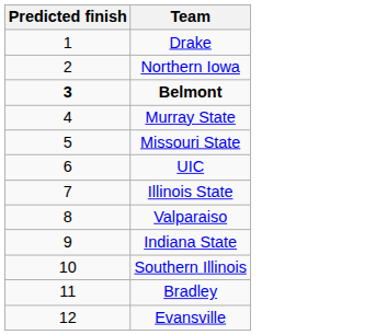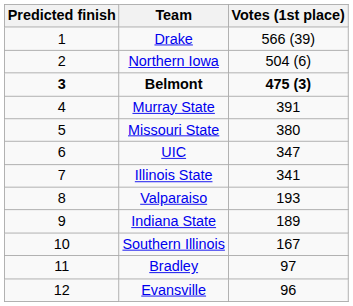+ column: Votes (1st place) | 566 (39) | 504 (6) | 475 (3) | 391 | 380 | 347 | 341 | 193 | 189 | 167 | 97 | 96
